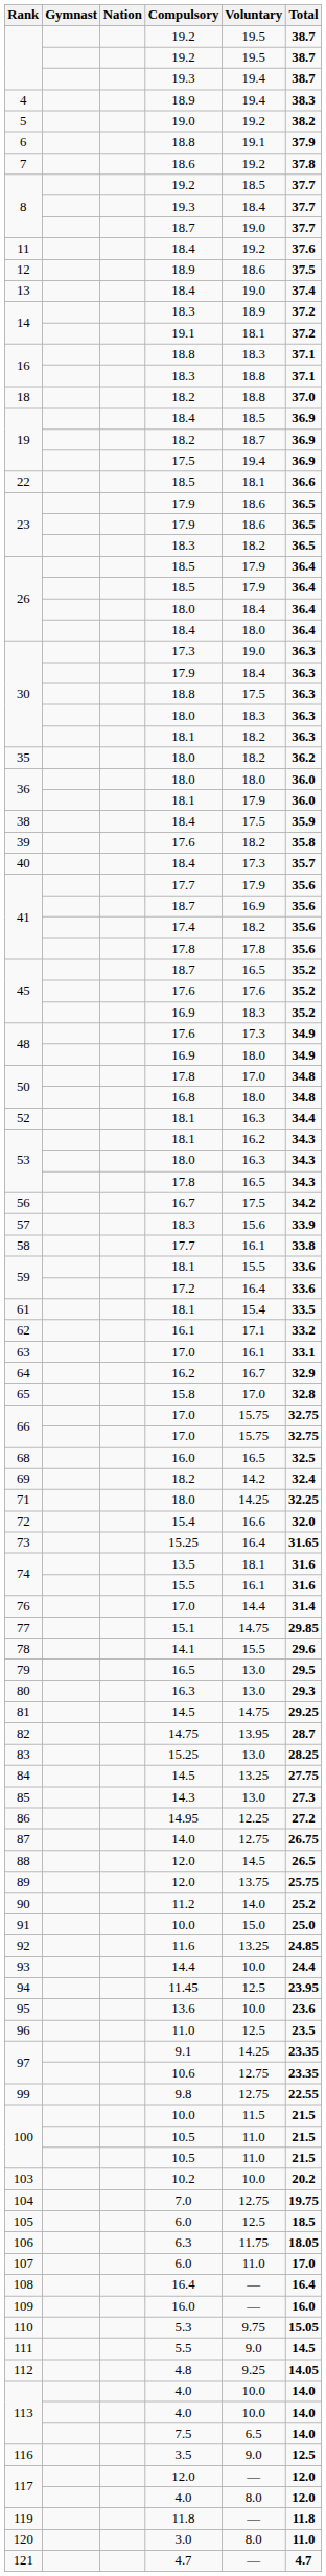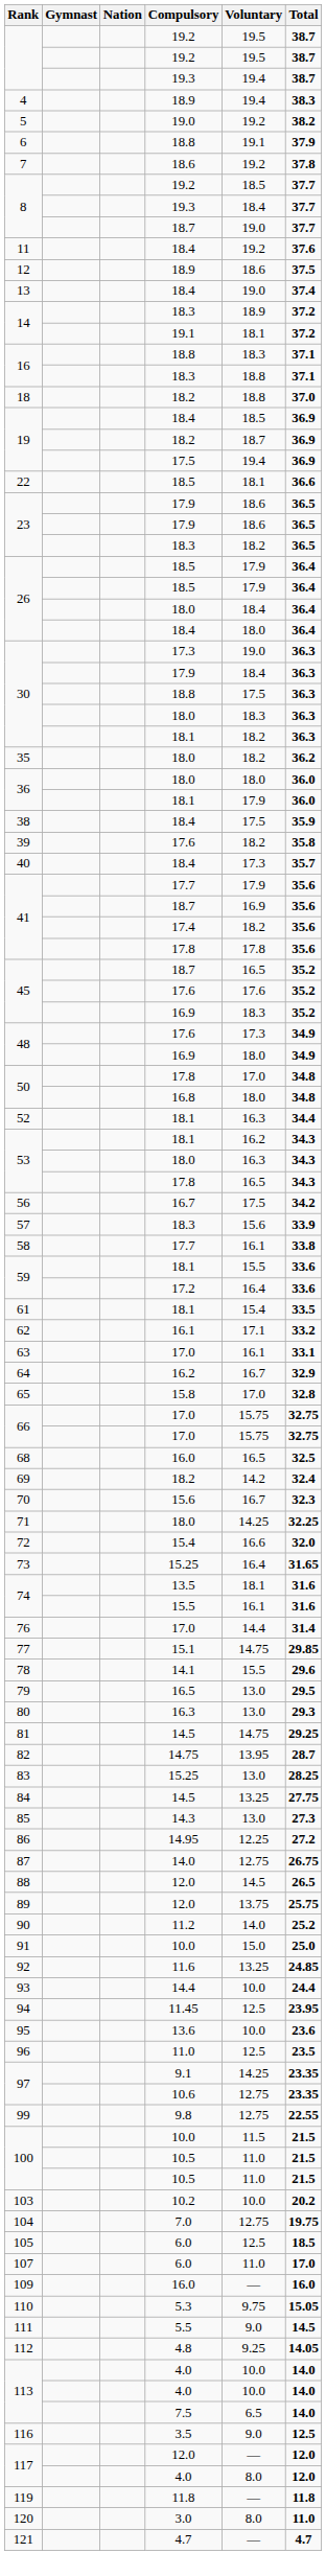+ row: 70 | 15.6 | 16.7 | 32.3
- row: 106 | 6.3 | 11.75 | 18.05
- row: 108 | 16.4 | — | 16.4
